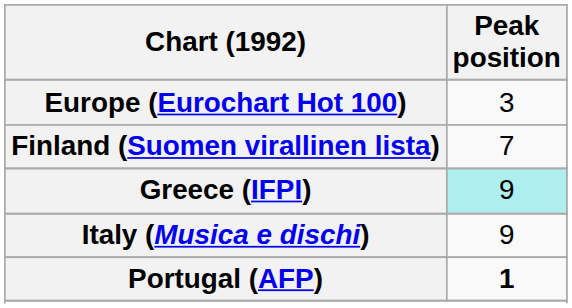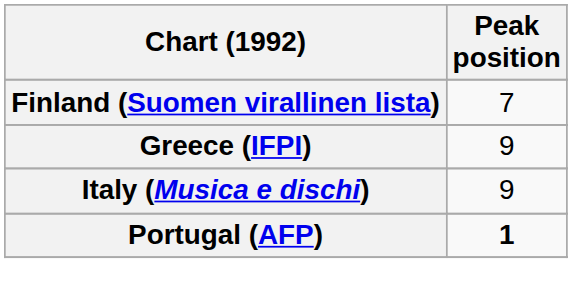- row: Europe (Eurochart Hot 100) | 3
Greece (IFPI) | Peak position: paleturquoise background -> no background
